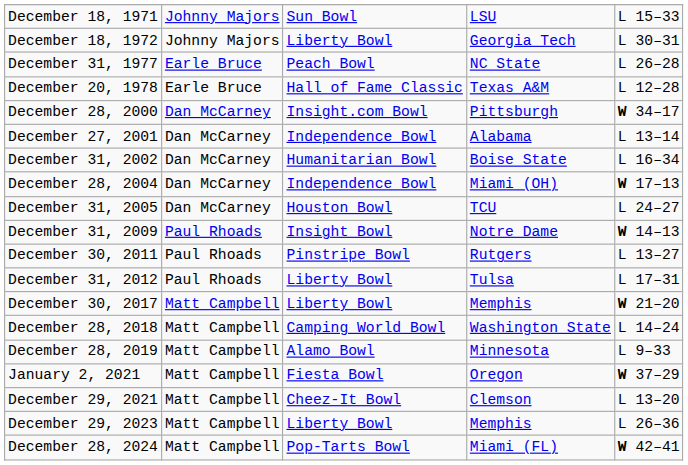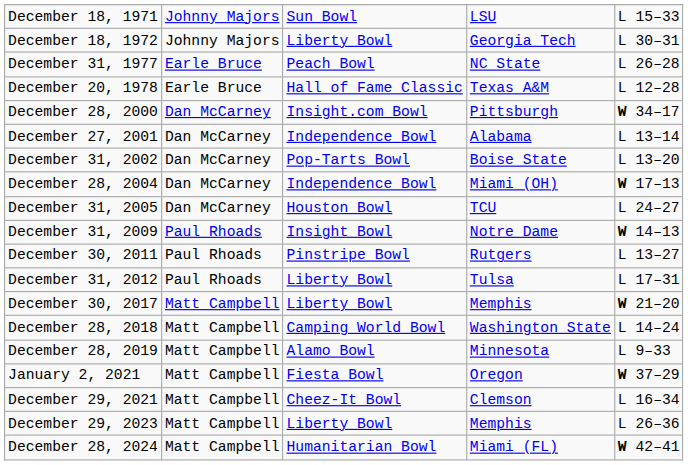December 31, 2002 | column 3: Humanitarian Bowl -> Pop-Tarts Bowl
December 31, 2002 | column 5: L 16–34 -> L 13–20
December 29, 2021 | column 5: L 13–20 -> L 16–34
December 28, 2024 | column 3: Pop-Tarts Bowl -> Humanitarian Bowl
